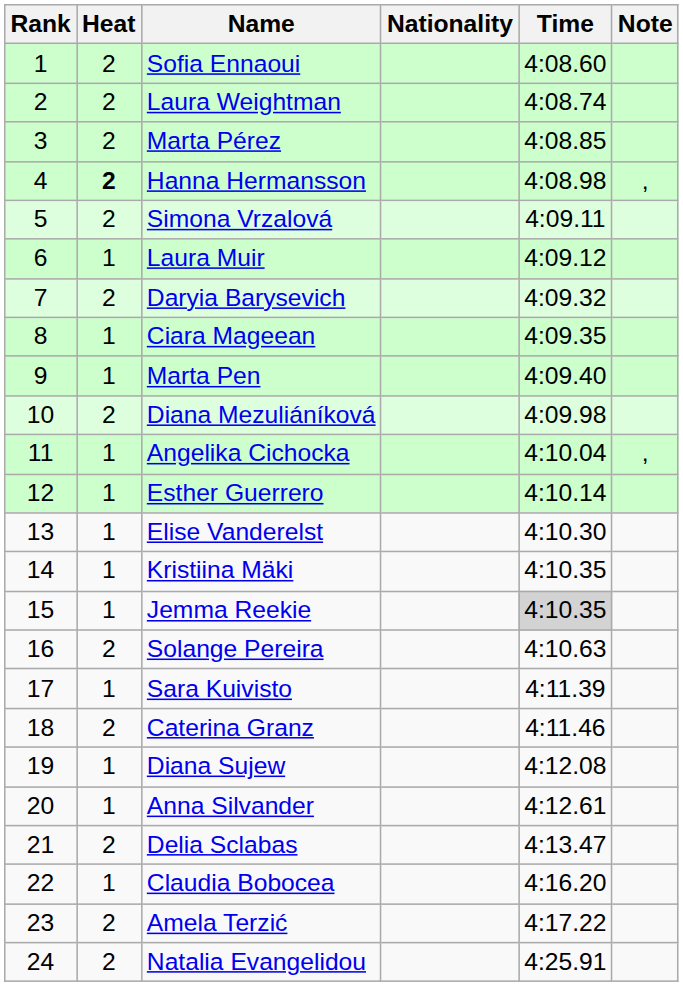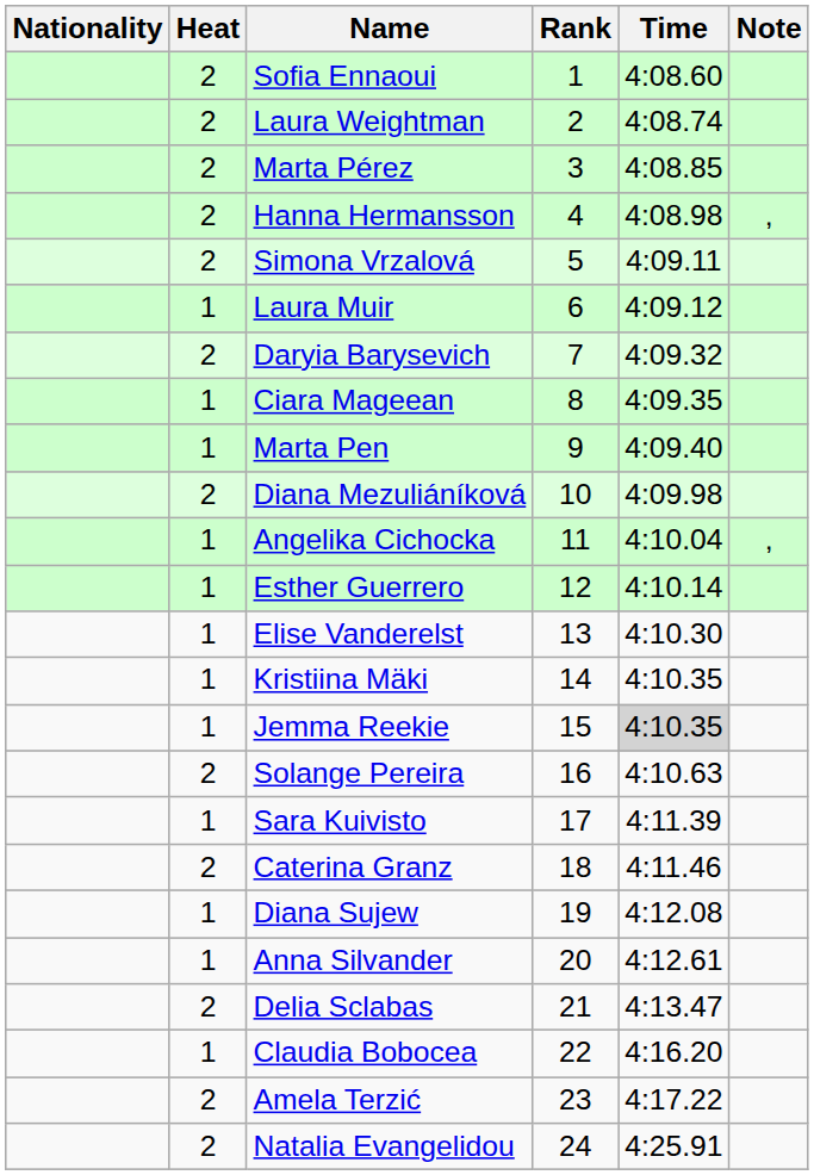columns swapped: Rank <-> Nationality
Hanna Hermansson | Heat: bold -> normal
